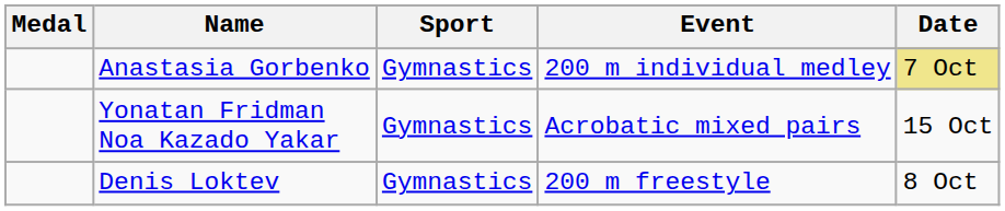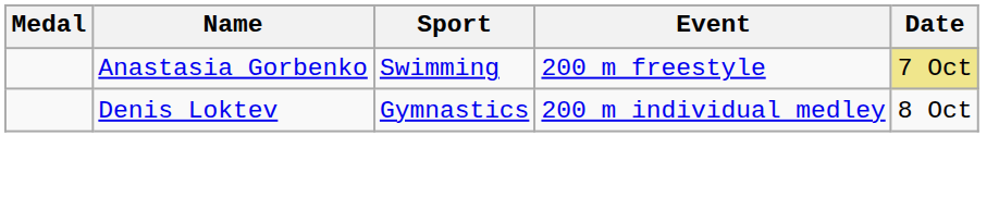Anastasia Gorbenko | Sport: Gymnastics -> Swimming
Anastasia Gorbenko | Event: 200 m individual medley -> 200 m freestyle
- row: Yonatan Fridman Noa Kazado Yakar | Gymnastics | Acrobatic mixed pairs | 15 Oct
Denis Loktev | Event: 200 m freestyle -> 200 m individual medley
